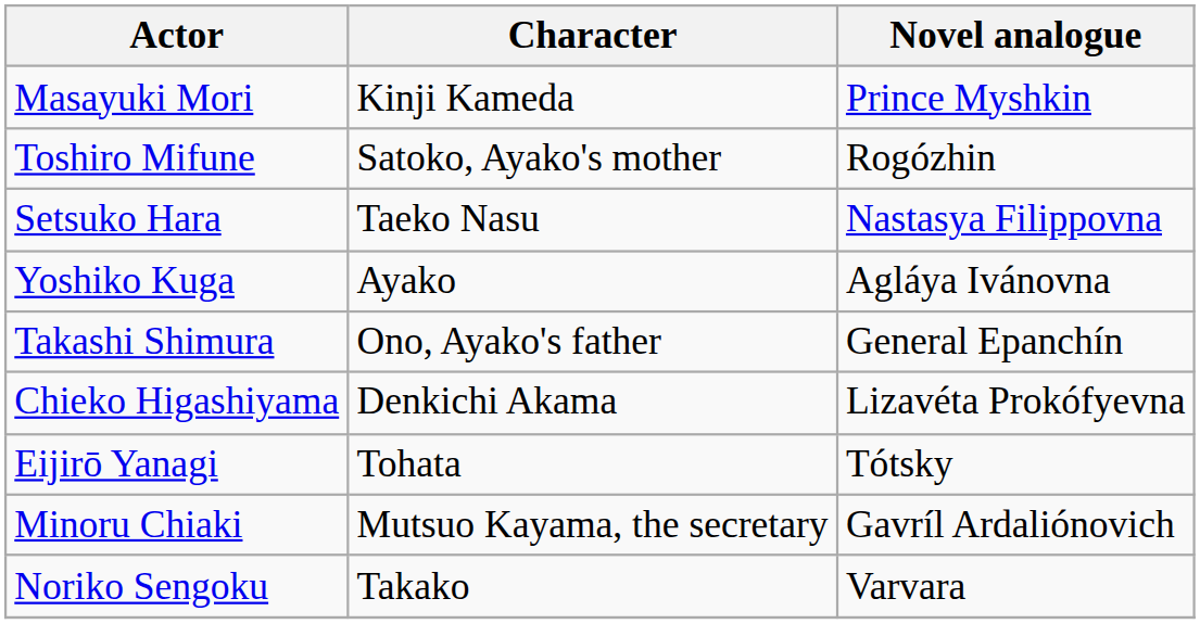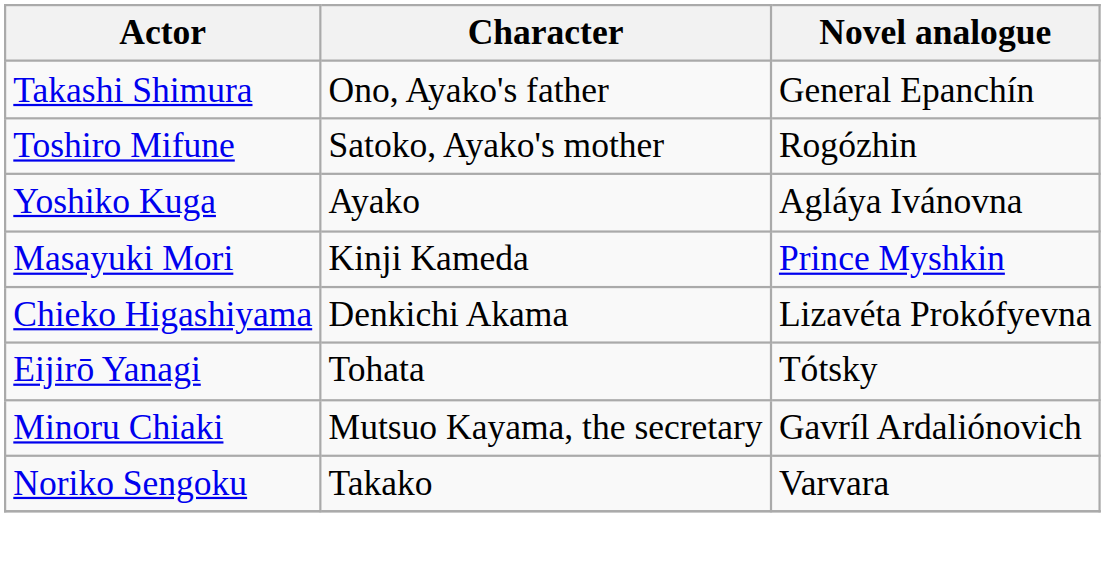rows swapped: Masayuki Mori <-> Takashi Shimura
- row: Setsuko Hara | Taeko Nasu | Nastasya Filippovna
